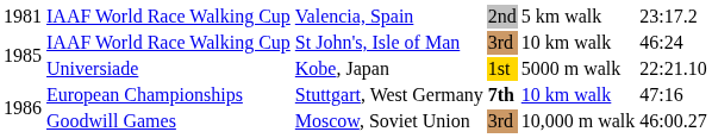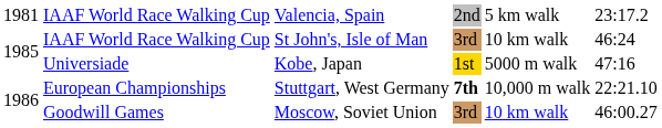Universiade | column 6: 22:21.10 -> 47:16
European Championships | column 5: 10 km walk -> 10,000 m walk
European Championships | column 6: 47:16 -> 22:21.10
Goodwill Games | column 5: 10,000 m walk -> 10 km walk
